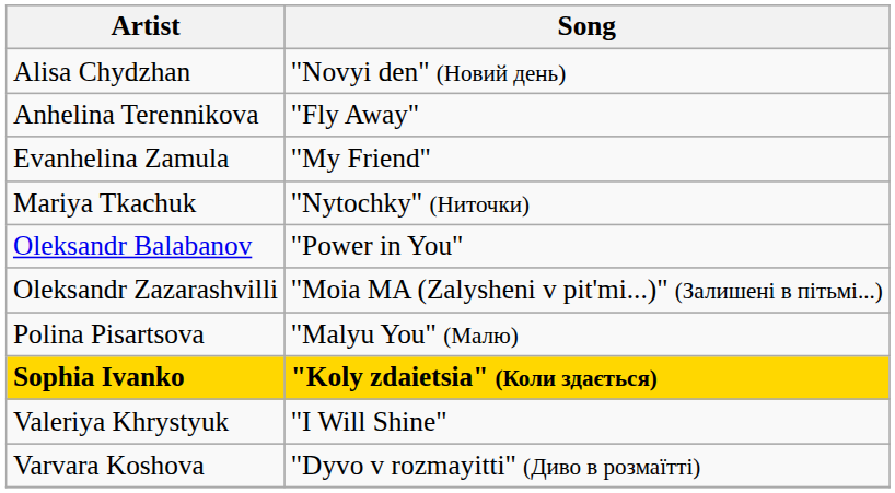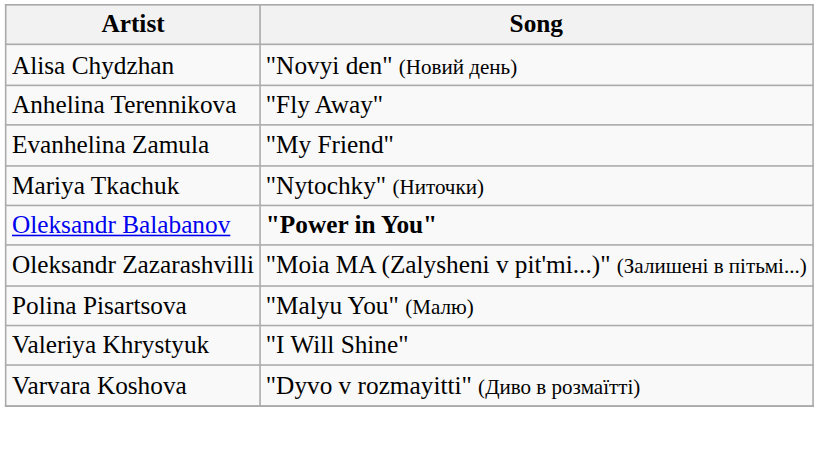Oleksandr Balabanov | Song: normal -> bold
- row: Sophia Ivanko | "Koly zdaietsia" (Коли здається)
